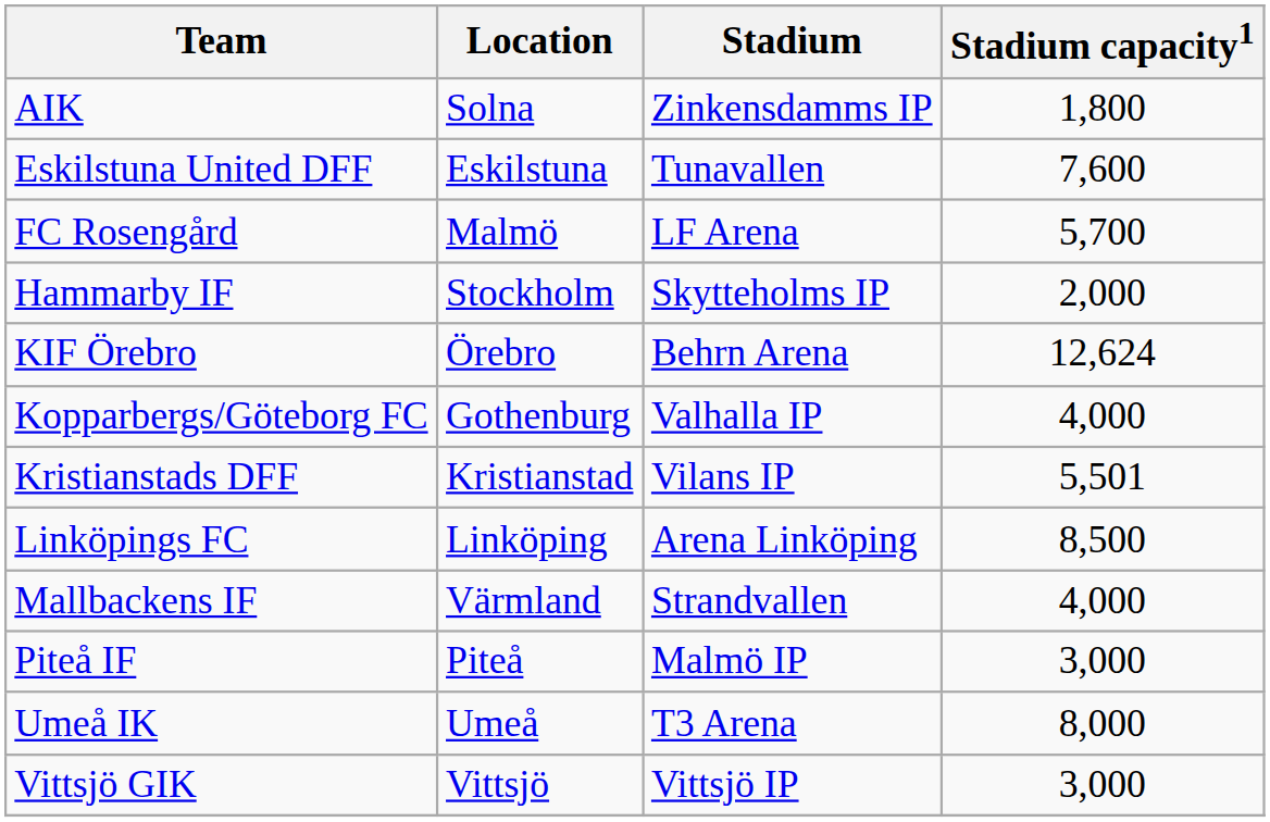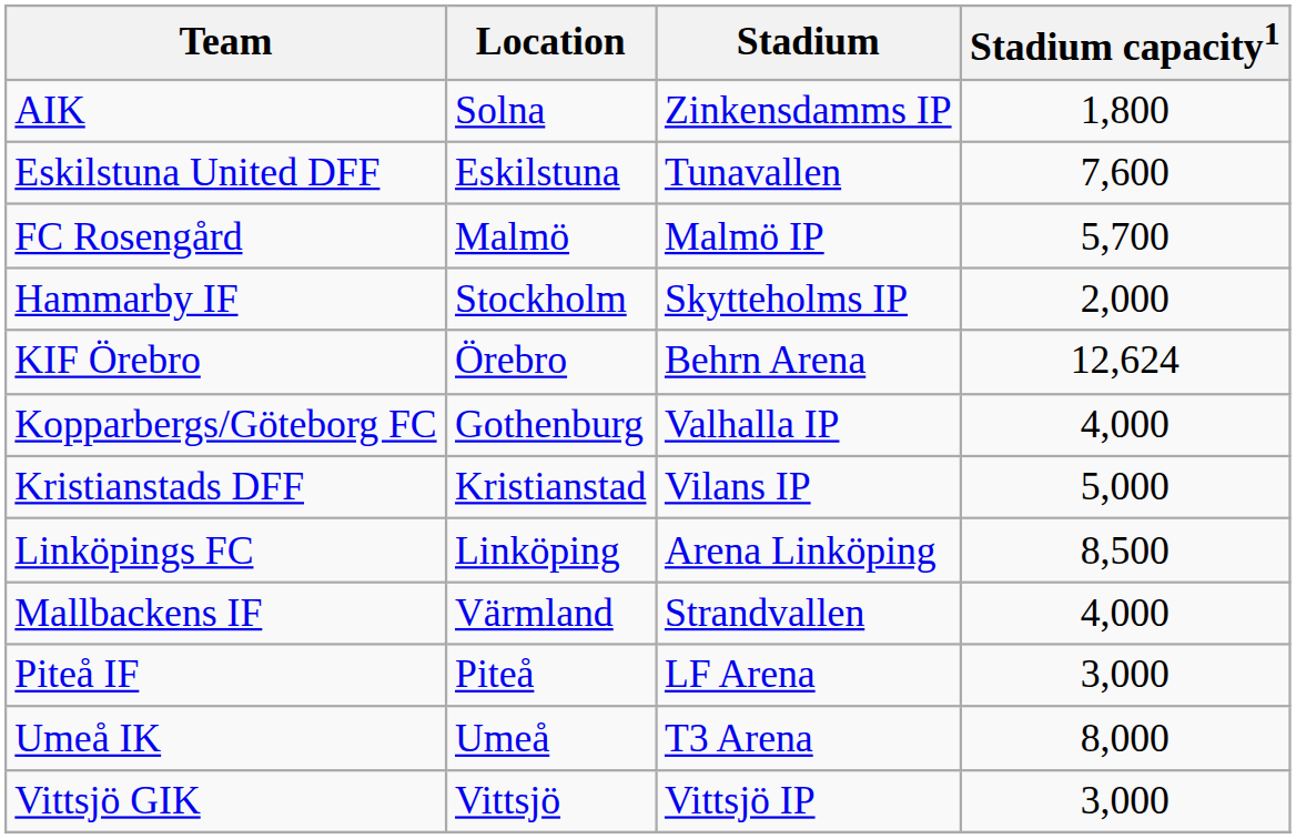FC Rosengård | Stadium: LF Arena -> Malmö IP
Kristianstads DFF | Stadium capacity1: 5,501 -> 5,000
Piteå IF | Stadium: Malmö IP -> LF Arena
